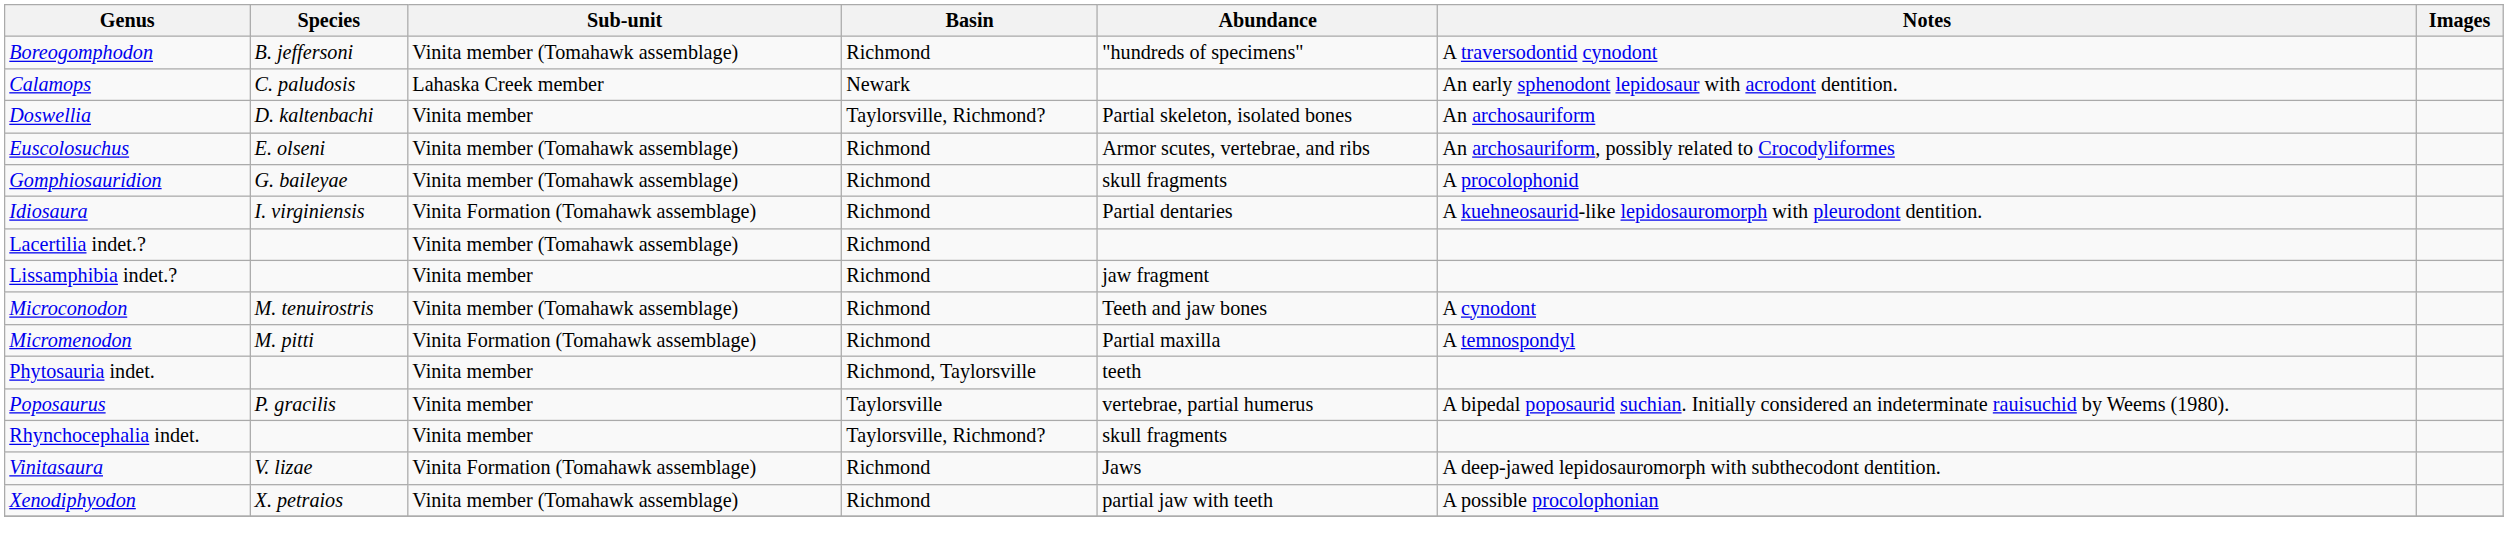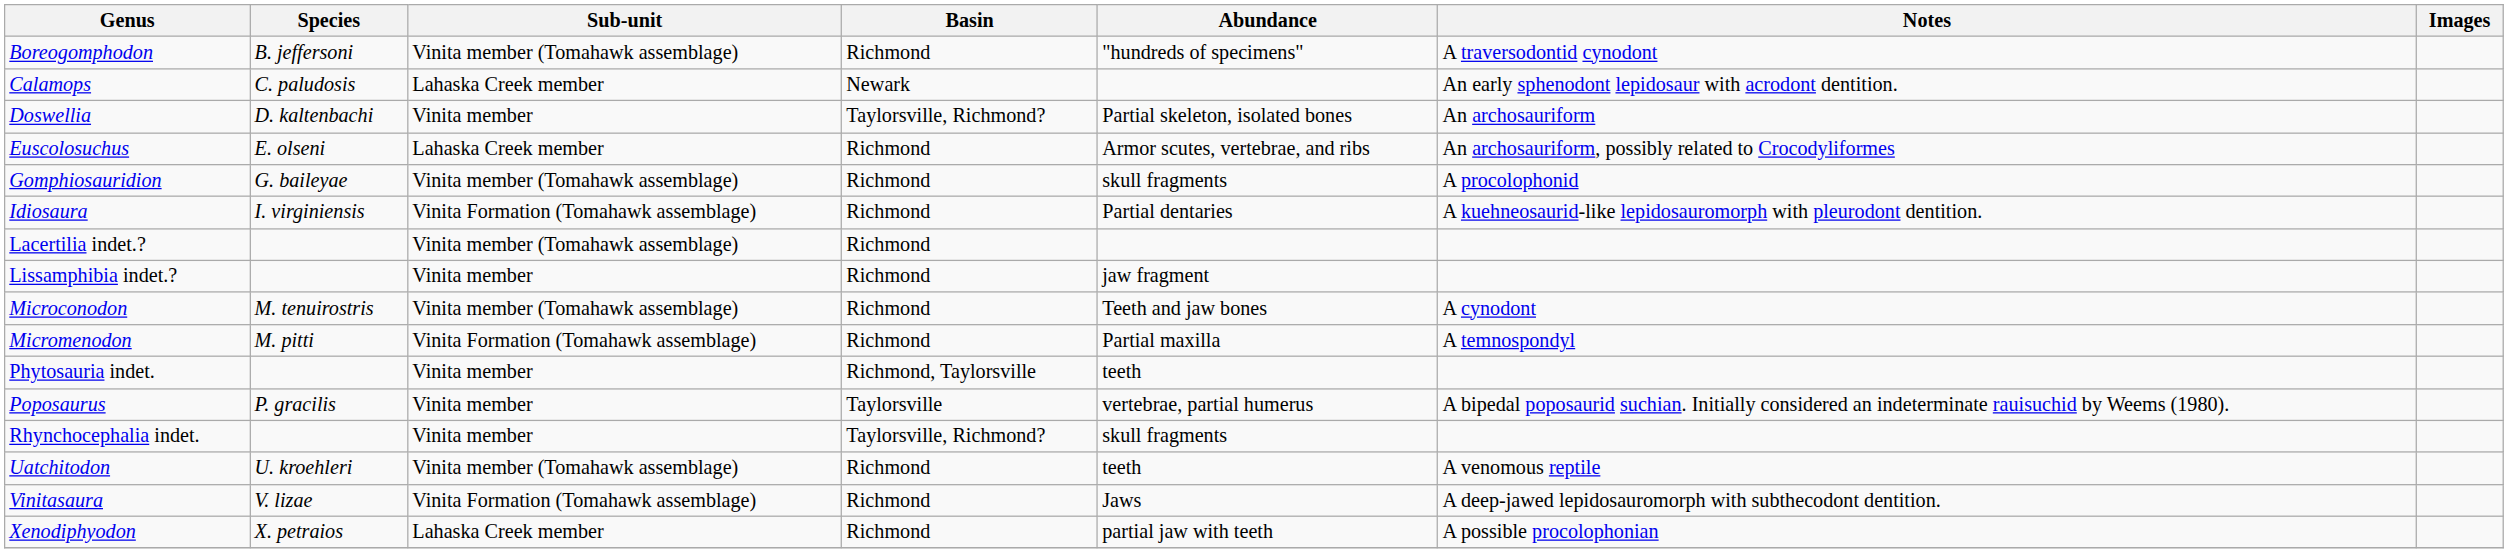Euscolosuchus | Sub-unit: Vinita member (Tomahawk assemblage) -> Lahaska Creek member
+ row: Uatchitodon | U. kroehleri | Vinita member (Tomahawk assemblage) | Richmond | teeth | A venomous reptile
Xenodiphyodon | Sub-unit: Vinita member (Tomahawk assemblage) -> Lahaska Creek member
